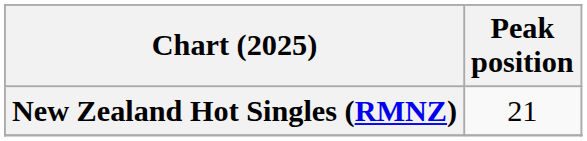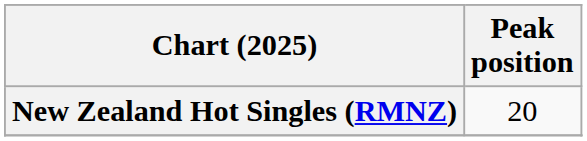New Zealand Hot Singles (RMNZ) | Peak position: 21 -> 20
